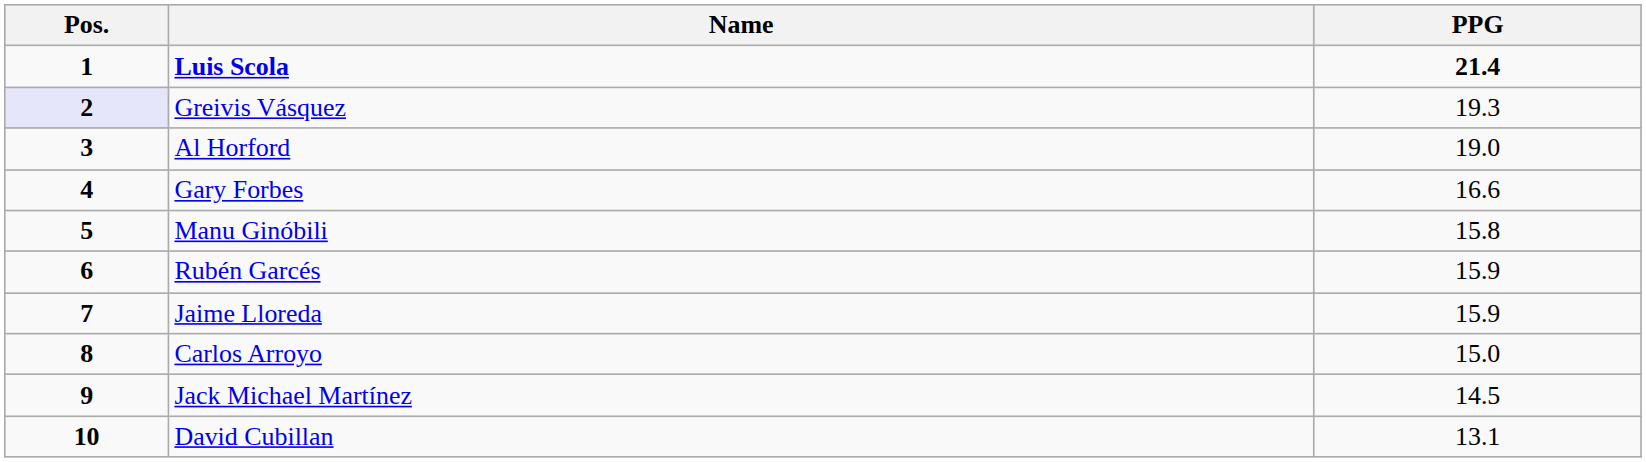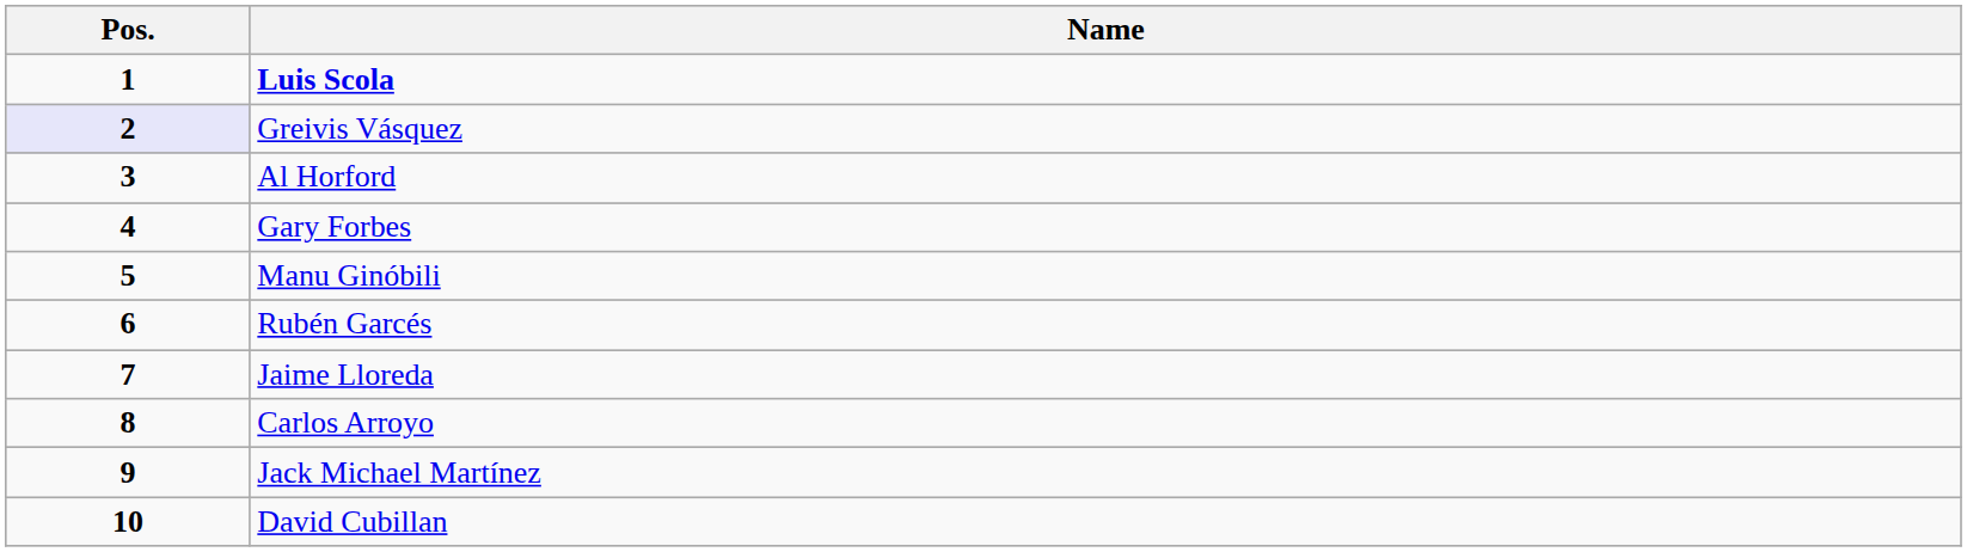- column: PPG | 21.4 | 19.3 | 19.0 | 16.6 | 15.8 | 15.9 | 15.9 | 15.0 | 14.5 | 13.1
